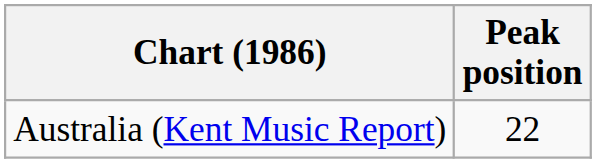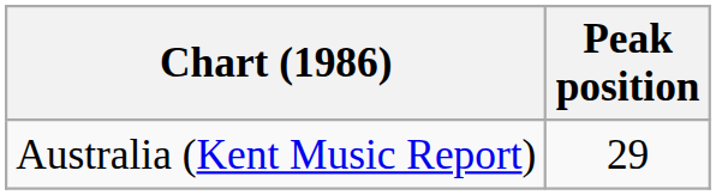Australia (Kent Music Report) | Peak position: 22 -> 29
